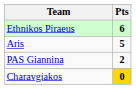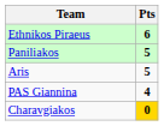+ row: Paniliakos | 5
PAS Giannina | Pts: 2 -> 4
